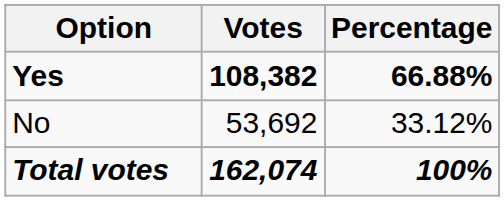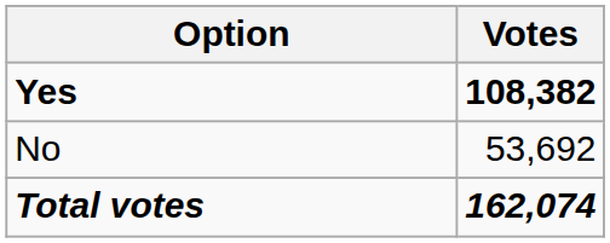- column: Percentage | 66.88% | 33.12% | 100%
